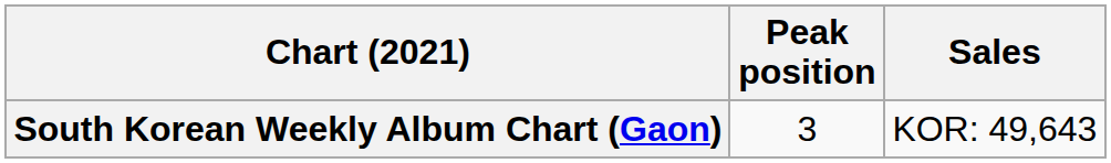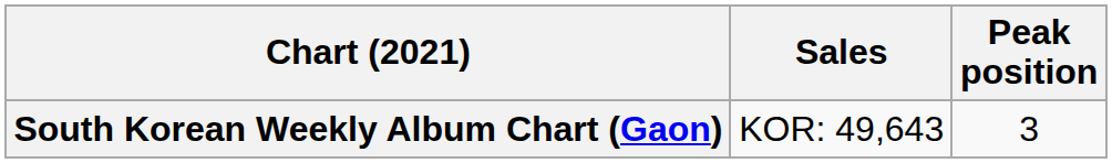columns swapped: Peak position <-> Sales
